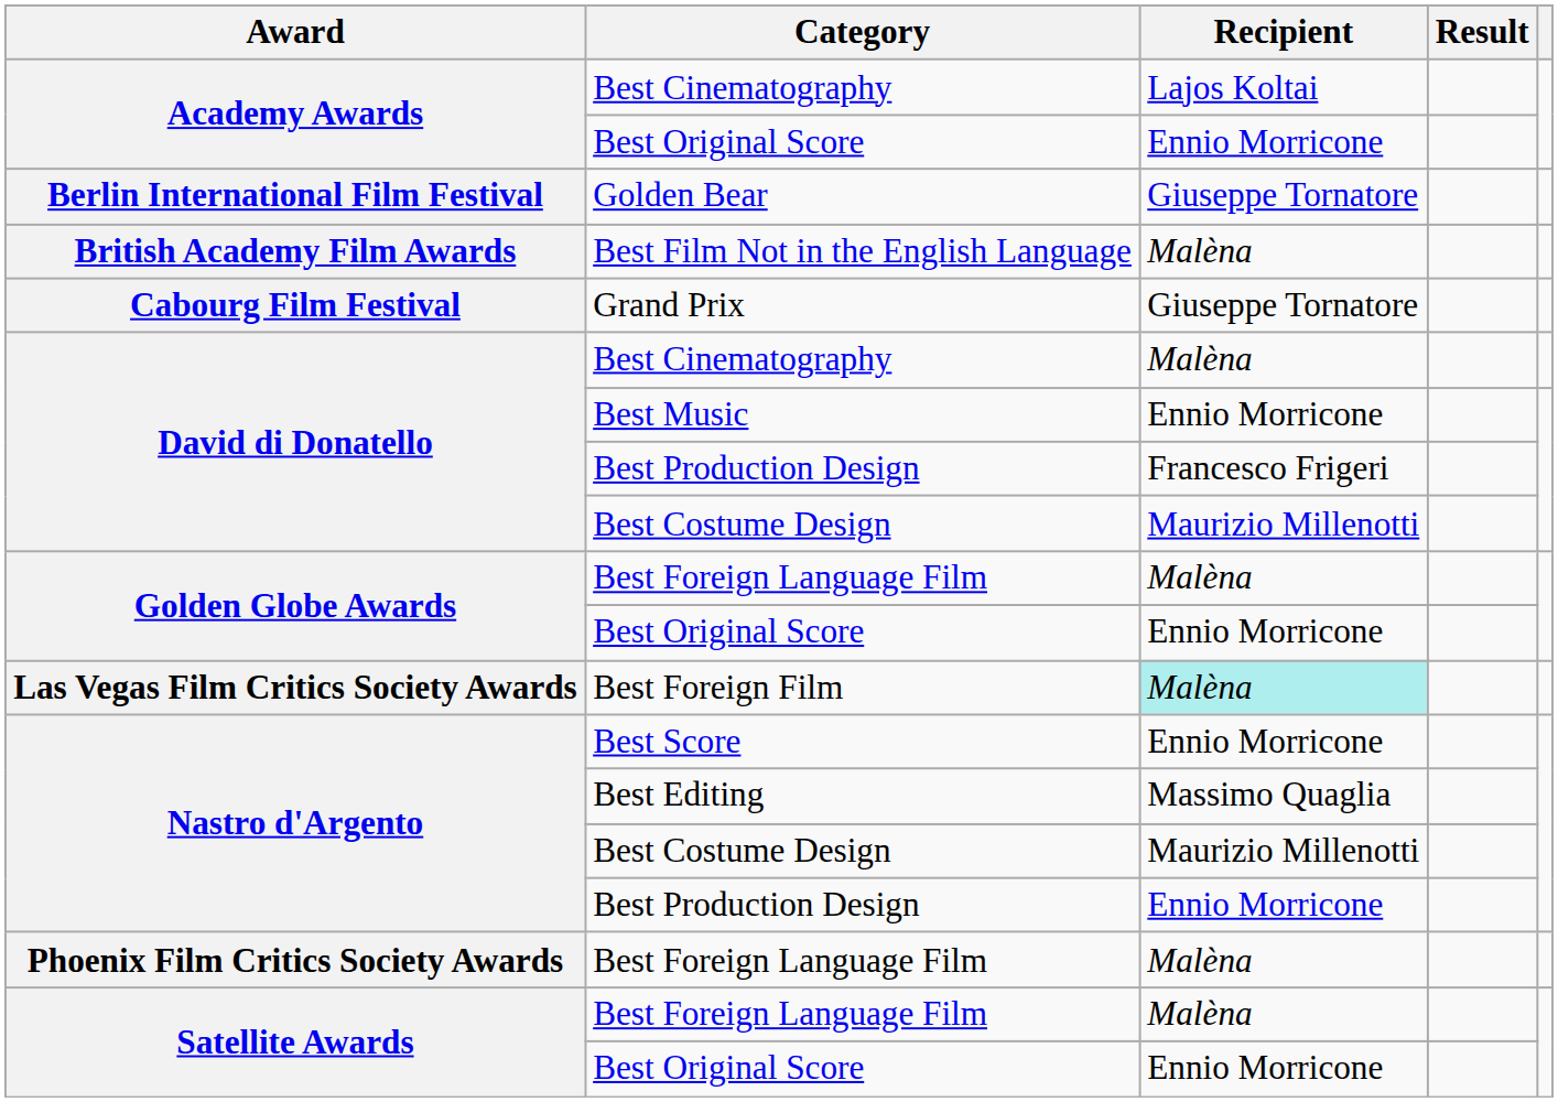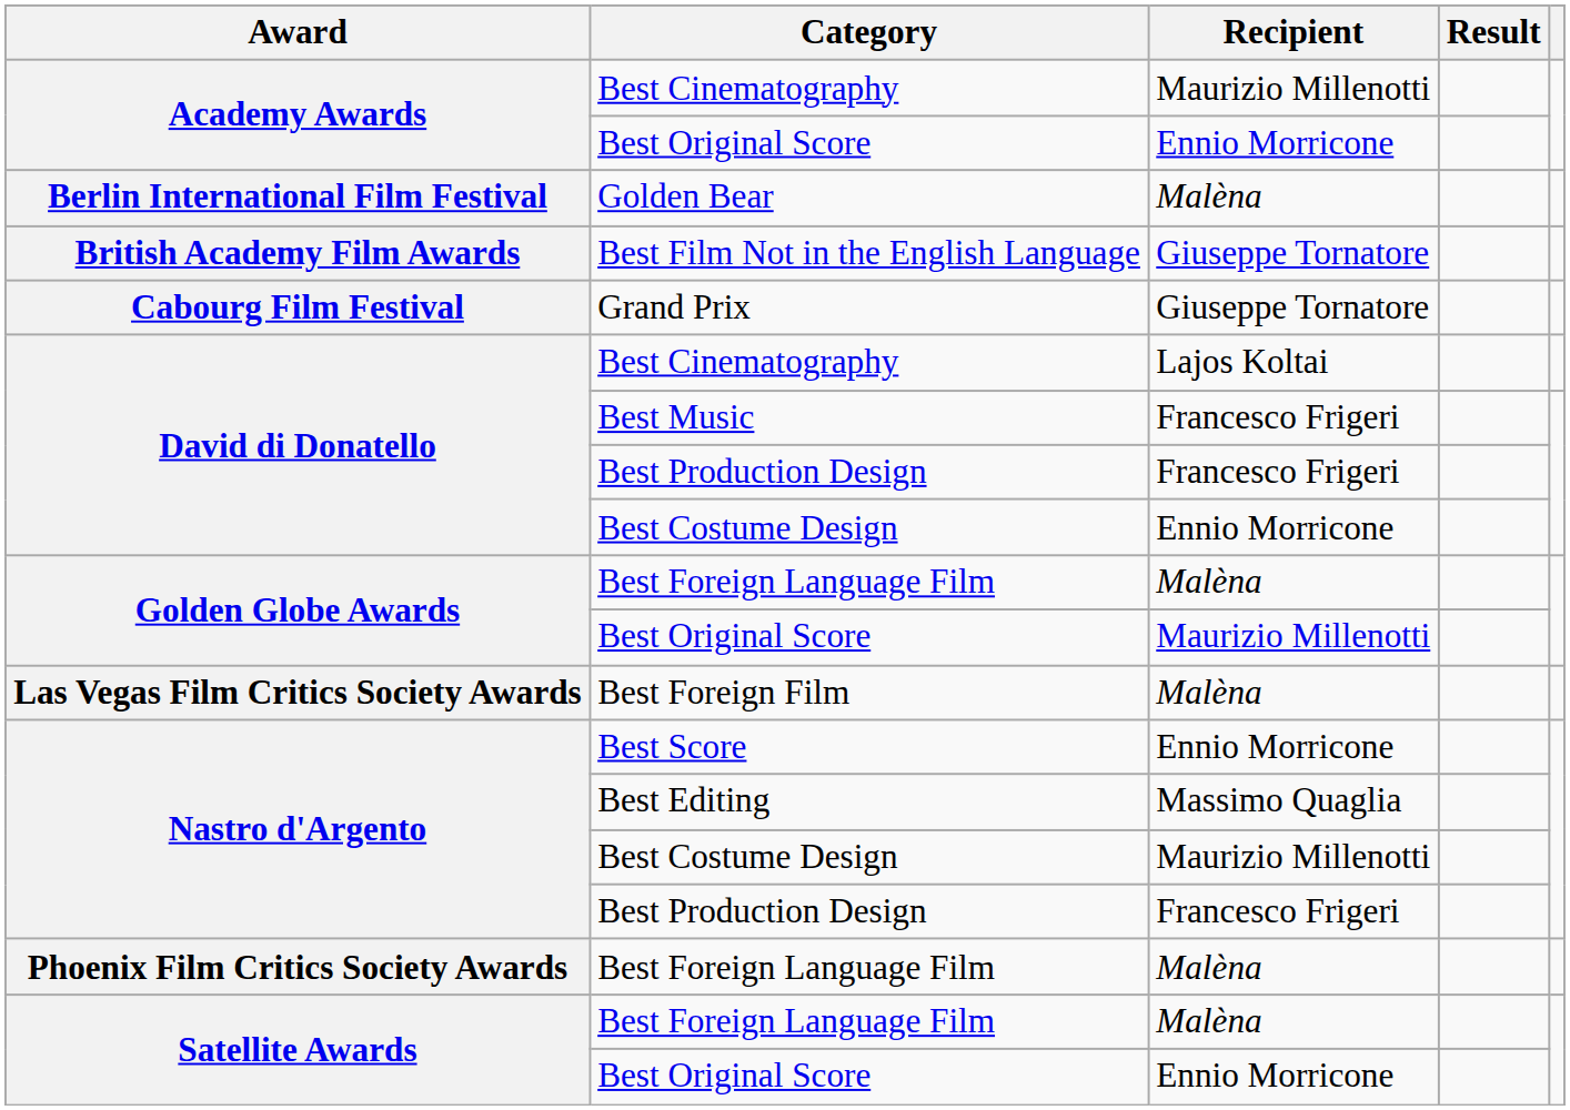Academy Awards / Best Cinematography | Recipient: Lajos Koltai -> Maurizio Millenotti
Golden Bear | Recipient: Giuseppe Tornatore -> Malèna
Best Film Not in the English Language | Recipient: Malèna -> Giuseppe Tornatore
David di Donatello / Best Cinematography | Recipient: Malèna -> Lajos Koltai
Best Music | Recipient: Ennio Morricone -> Francesco Frigeri
David di Donatello / Best Costume Design | Recipient: Maurizio Millenotti -> Ennio Morricone
Golden Globe Awards / Best Original Score | Recipient: Ennio Morricone -> Maurizio Millenotti
Best Foreign Film | Recipient: paleturquoise background -> no background
Nastro d'Argento / Best Production Design | Recipient: Ennio Morricone -> Francesco Frigeri
